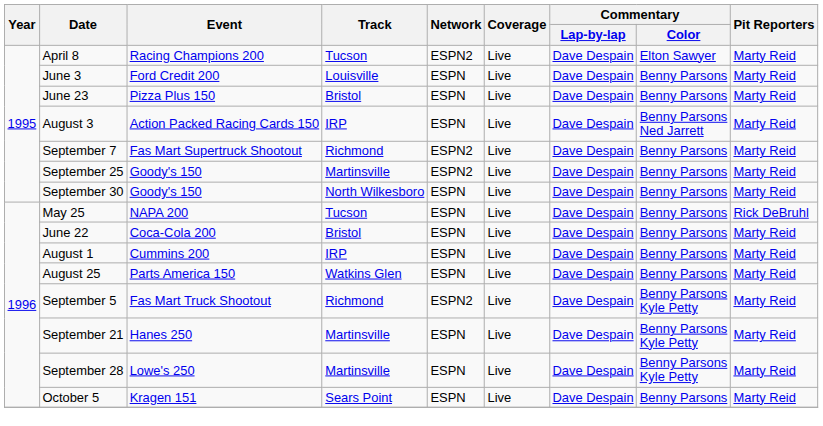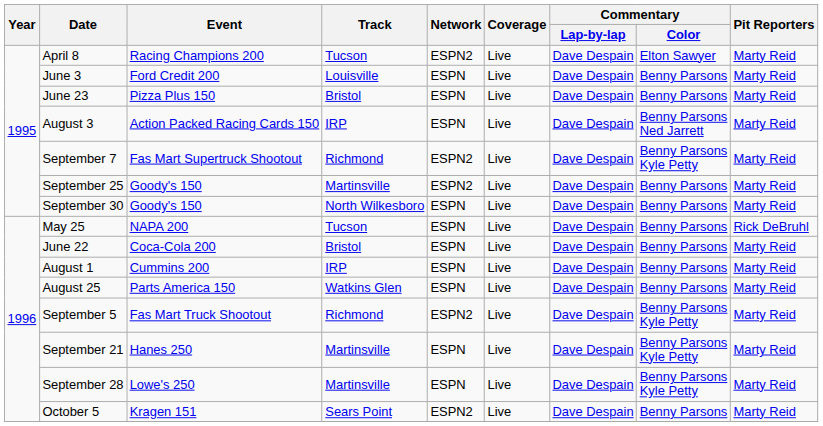September 7 | Commentary / Color: Benny Parsons -> Benny Parsons Kyle Petty
October 5 | Network: ESPN -> ESPN2
